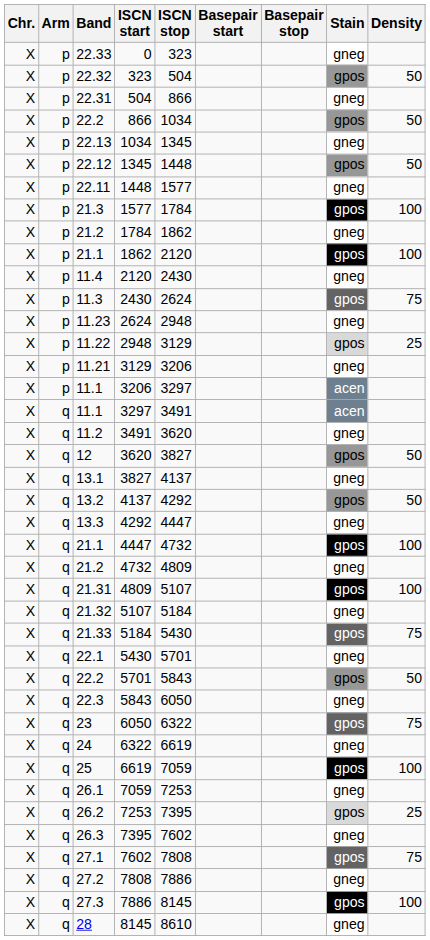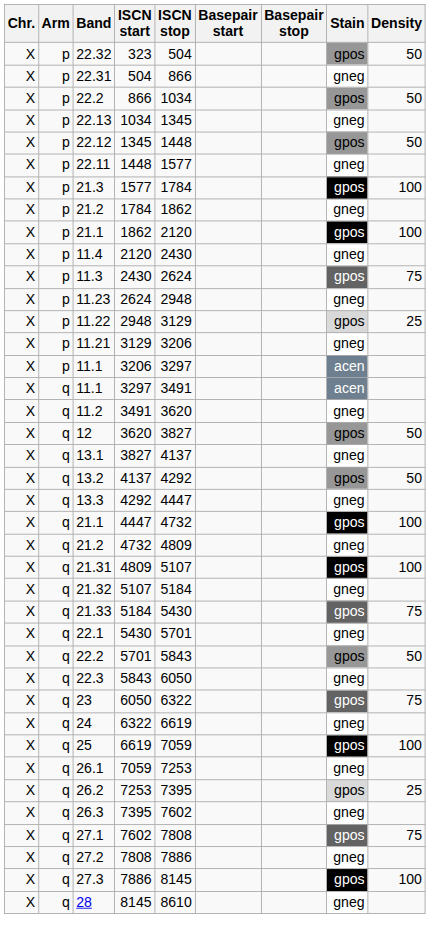- row: X | p | 22.33 | 0 | 323 | gneg
